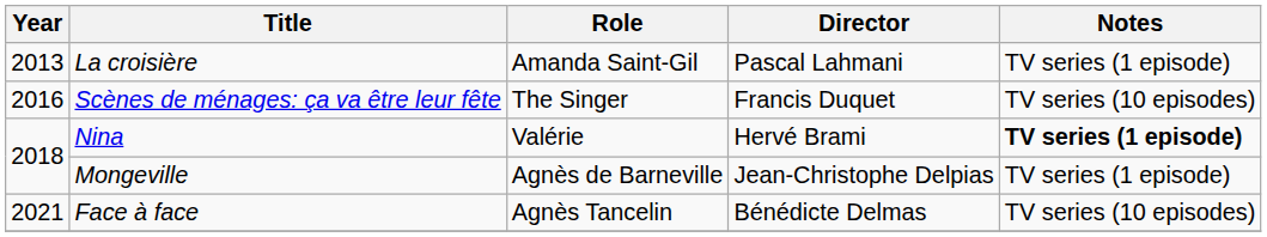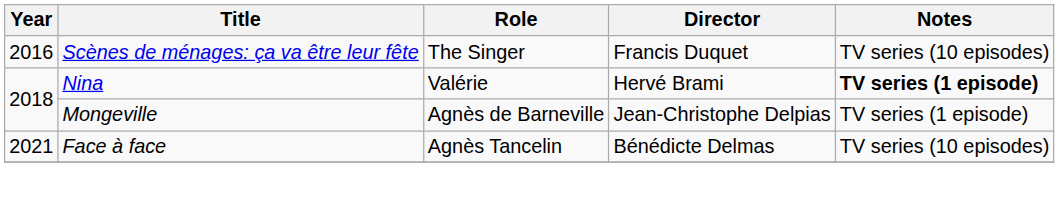- row: 2013 | La croisière | Amanda Saint-Gil | Pascal Lahmani | TV series (1 episode)
